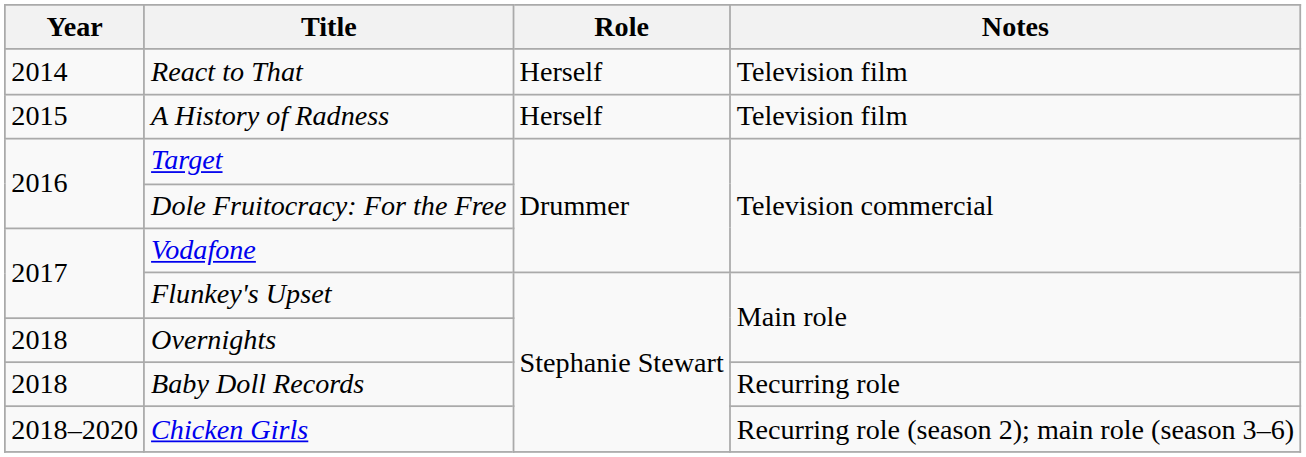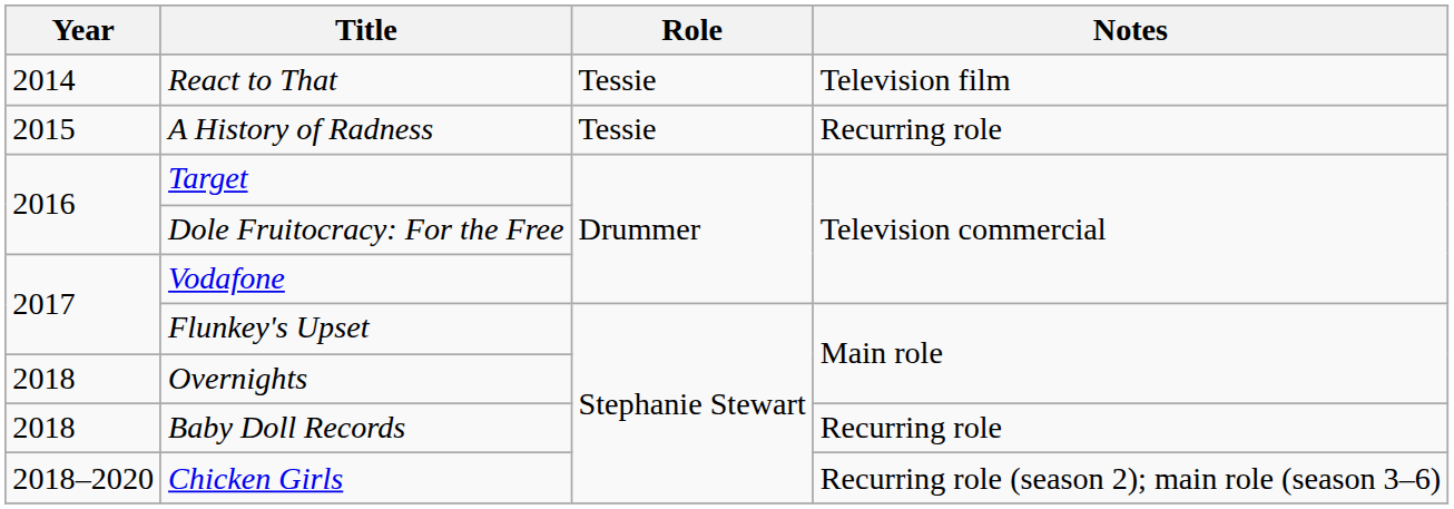React to That | Role: Herself -> Tessie
A History of Radness | Role: Herself -> Tessie
A History of Radness | Notes: Television film -> Recurring role
